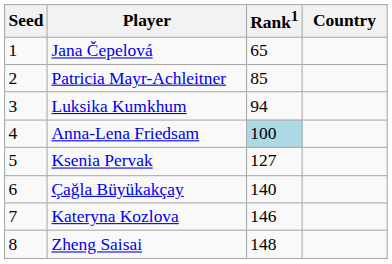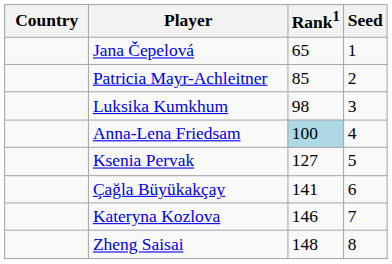columns swapped: Country <-> Seed
Luksika Kumkhum | Rank1: 94 -> 98
Çağla Büyükakçay | Rank1: 140 -> 141
